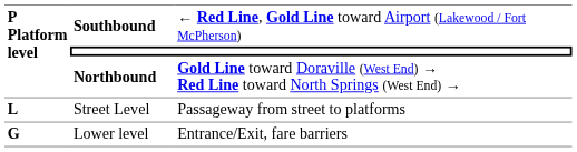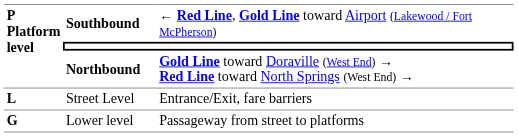Street Level | column 3: Passageway from street to platforms -> Entrance/Exit, fare barriers
Lower level | column 3: Entrance/Exit, fare barriers -> Passageway from street to platforms
